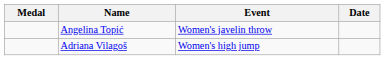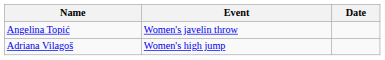- column: Medal
